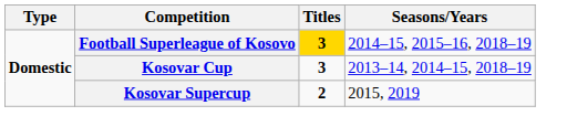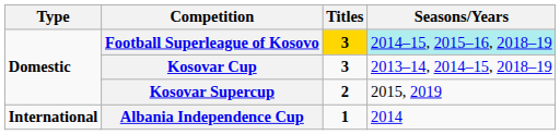Football Superleague of Kosovo | Seasons/Years: no background -> paleturquoise background
+ row: International | Albania Independence Cup | 1 | 2014
